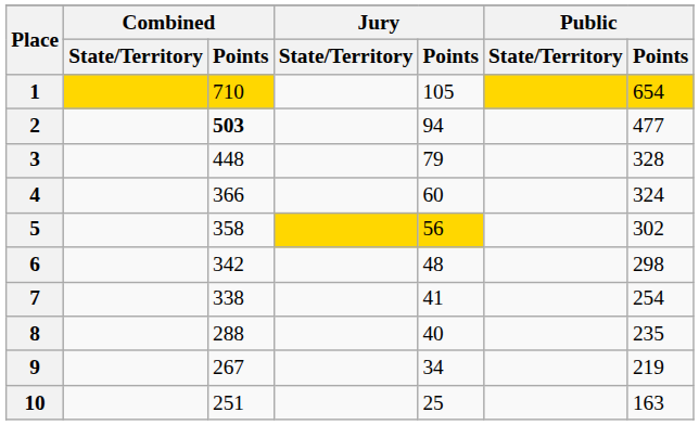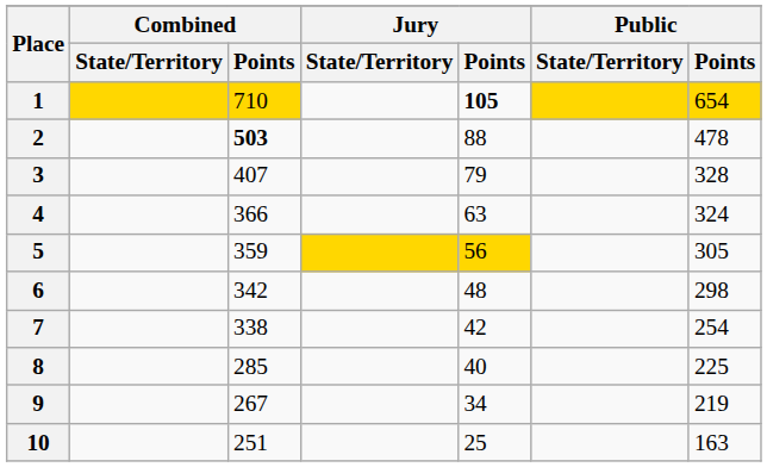1 | Jury / Points: normal -> bold
2 | Jury / Points: 94 -> 88
2 | Public / Points: 477 -> 478
3 | Combined / Points: 448 -> 407
4 | Jury / Points: 60 -> 63
5 | Combined / Points: 358 -> 359
5 | Public / Points: 302 -> 305
7 | Jury / Points: 41 -> 42
8 | Combined / Points: 288 -> 285
8 | Public / Points: 235 -> 225
